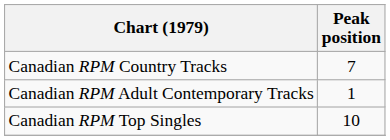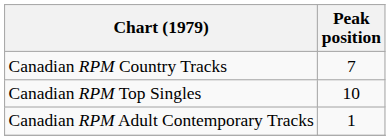rows swapped: Canadian RPM Adult Contemporary Tracks <-> Canadian RPM Top Singles
